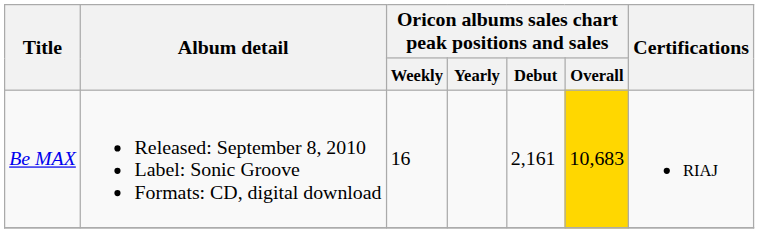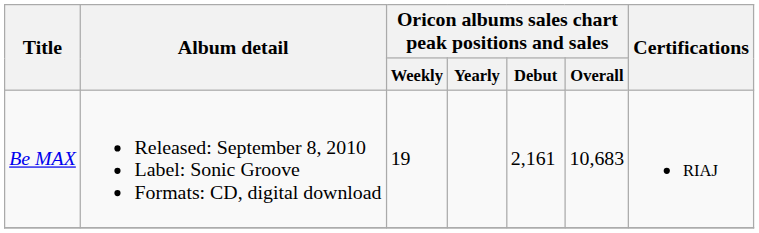Be MAX | Oricon albums sales chart peak positions and sales / Weekly: 16 -> 19
Be MAX | Oricon albums sales chart peak positions and sales / Overall: gold background -> no background
